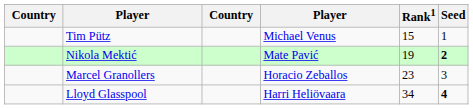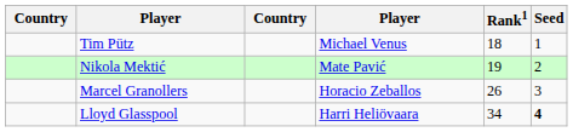Tim Pütz | Rank1: 15 -> 18
Nikola Mektić | Seed: bold -> normal
Marcel Granollers | Rank1: 23 -> 26
